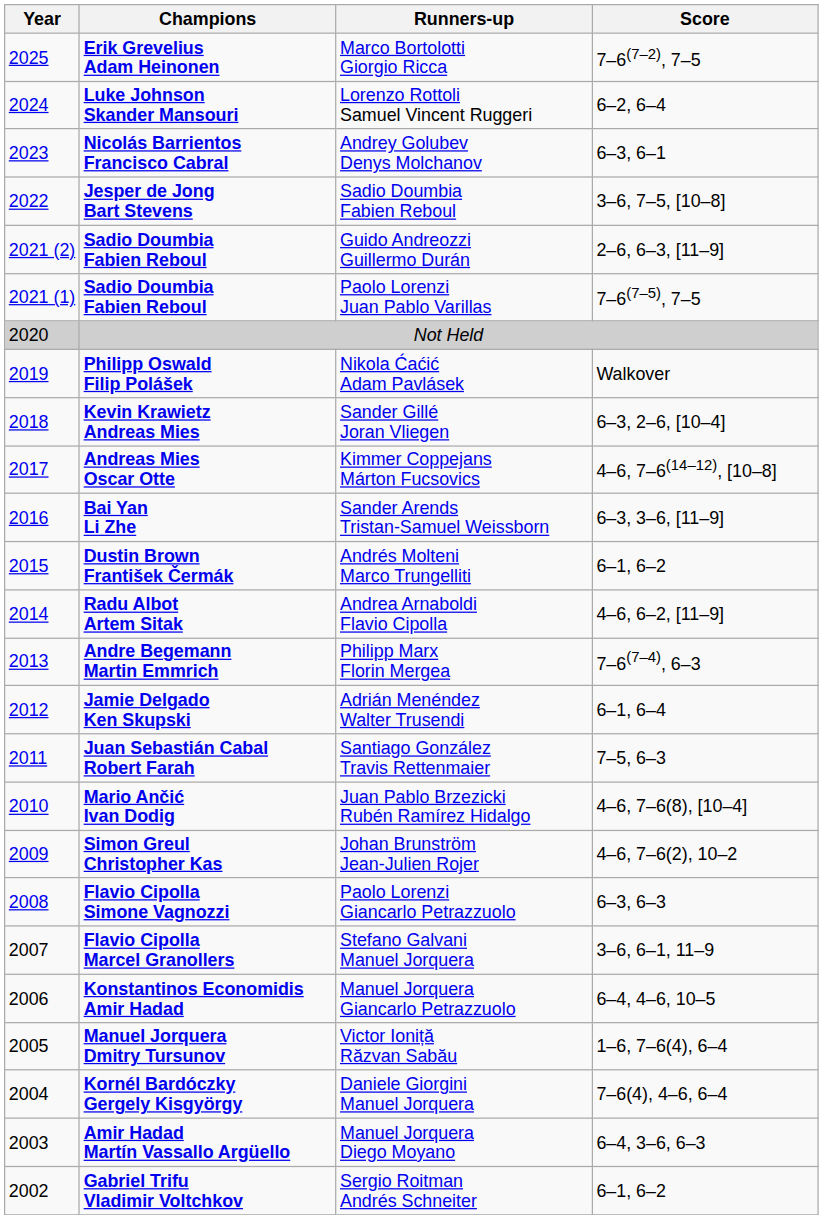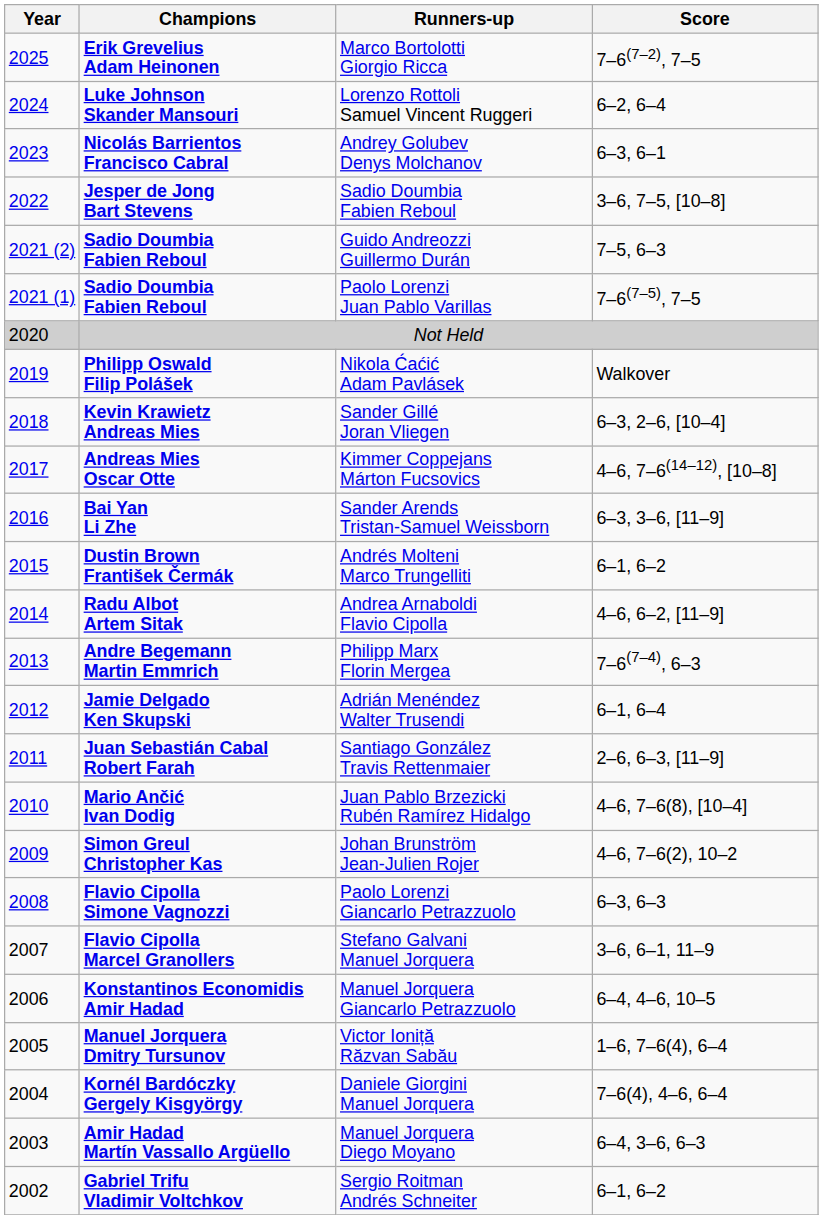Guido Andreozzi Guillermo Durán | Score: 2–6, 6–3, [11–9] -> 7–5, 6–3
Santiago González Travis Rettenmaier | Score: 7–5, 6–3 -> 2–6, 6–3, [11–9]
